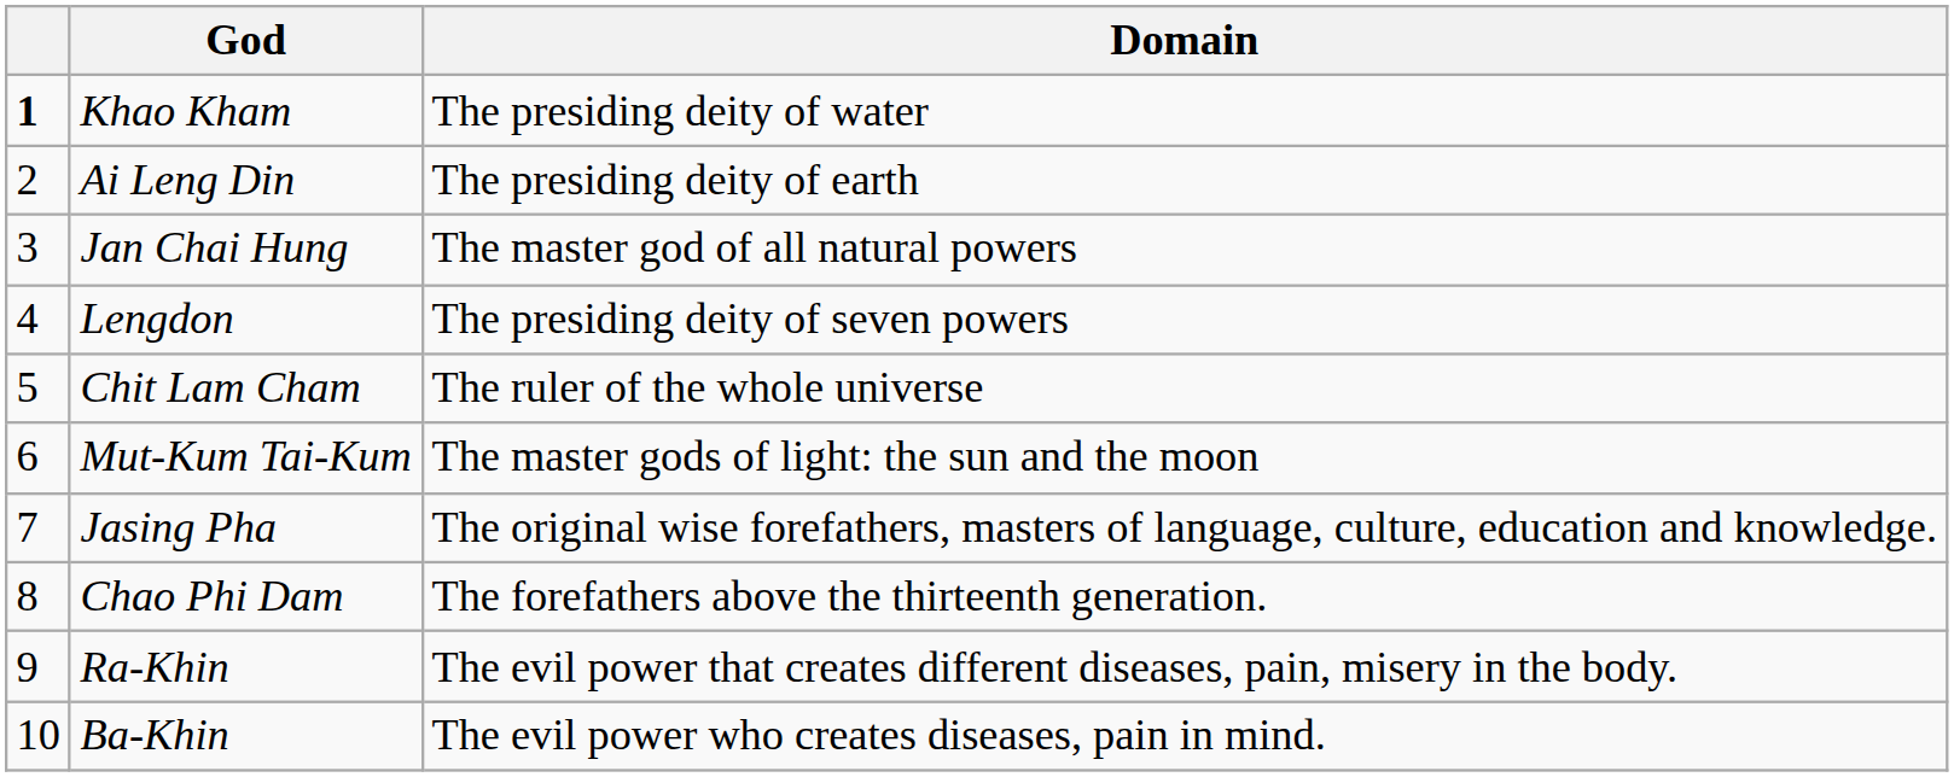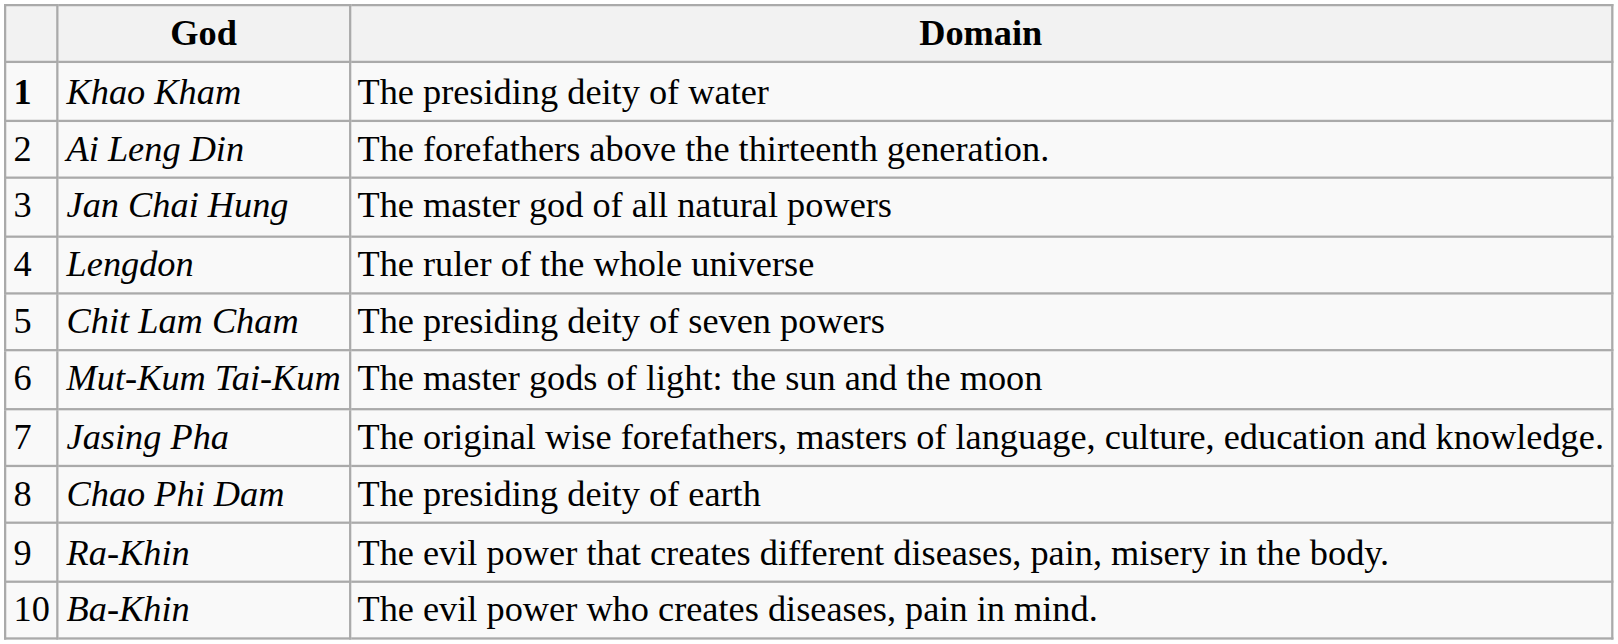Ai Leng Din | Domain: The presiding deity of earth -> The forefathers above the thirteenth generation.
Lengdon | Domain: The presiding deity of seven powers -> The ruler of the whole universe
Chit Lam Cham | Domain: The ruler of the whole universe -> The presiding deity of seven powers
Chao Phi Dam | Domain: The forefathers above the thirteenth generation. -> The presiding deity of earth
